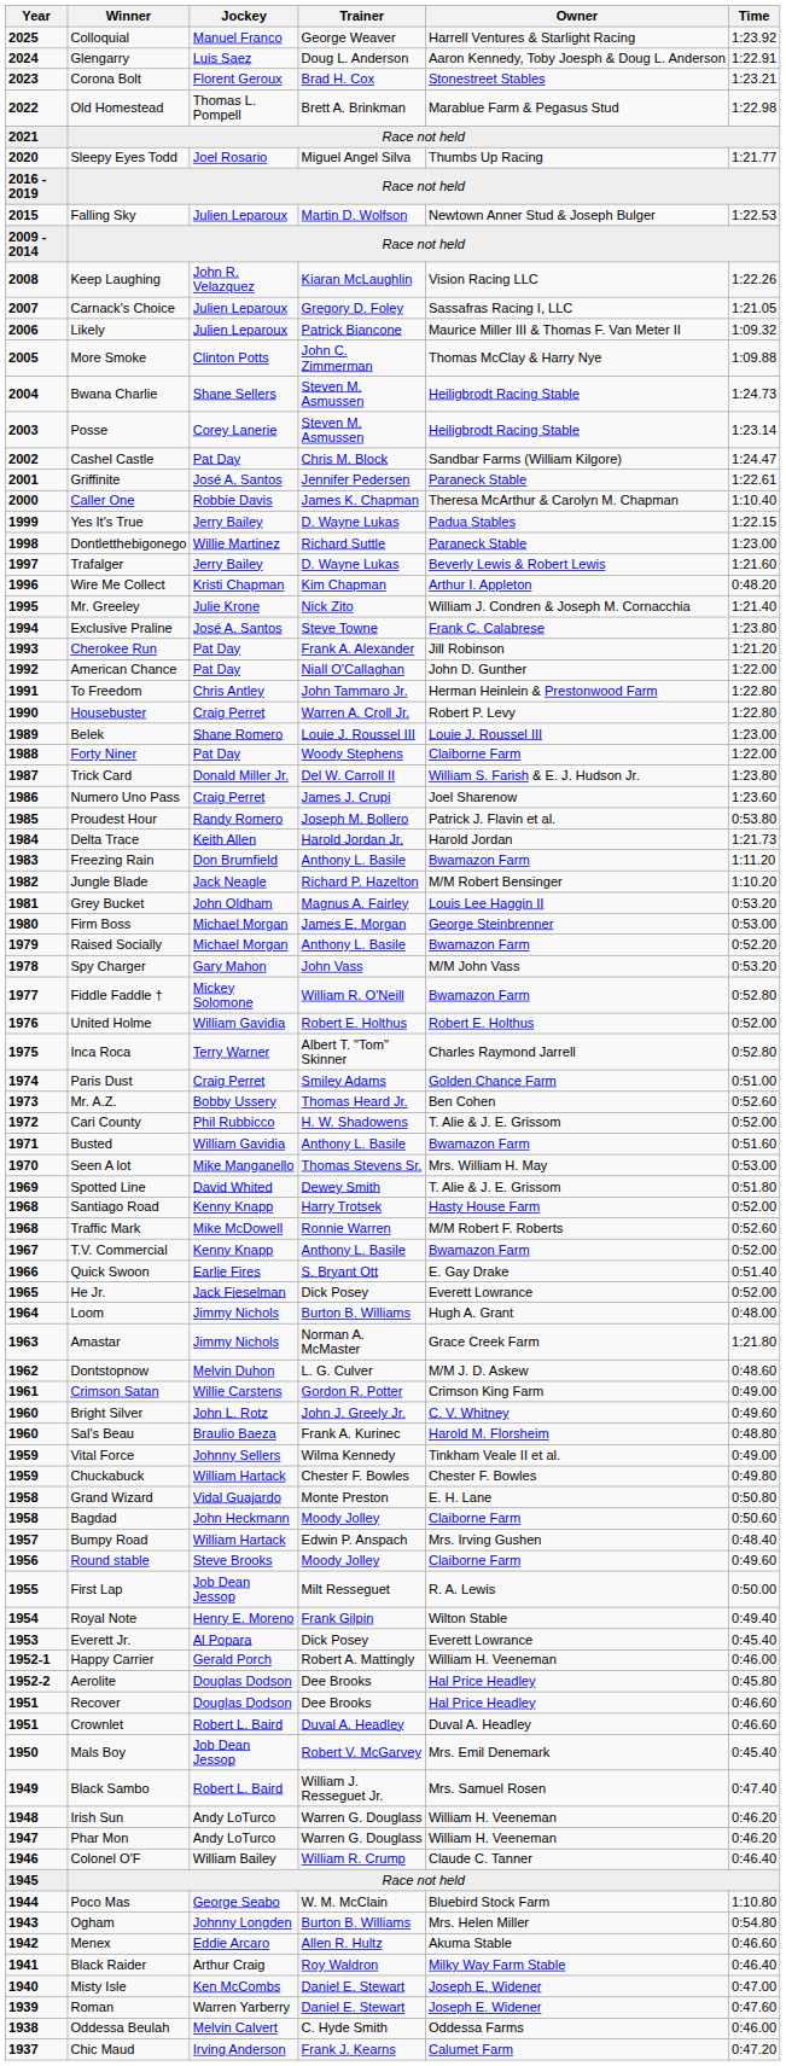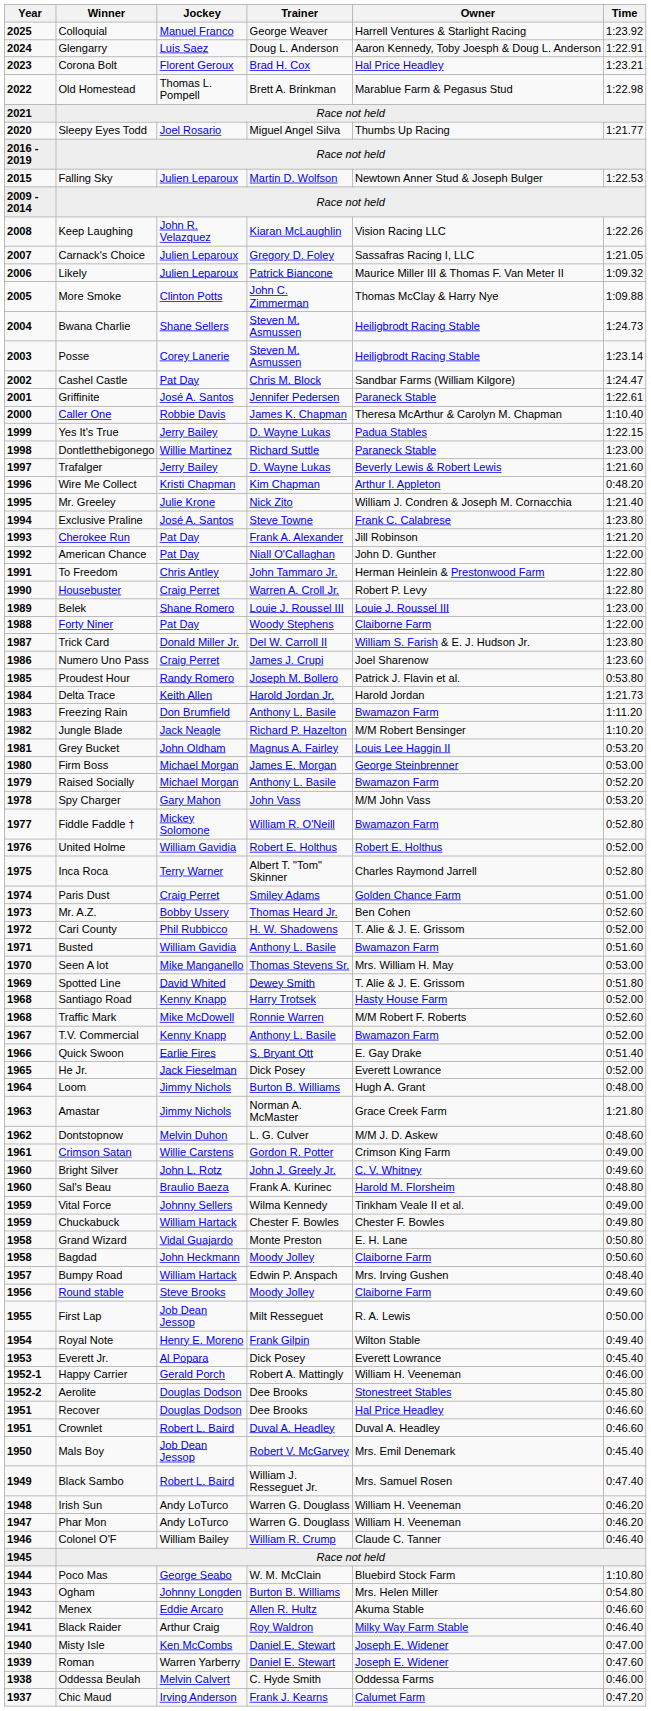Corona Bolt | Owner: Stonestreet Stables -> Hal Price Headley
Aerolite | Owner: Hal Price Headley -> Stonestreet Stables
